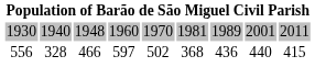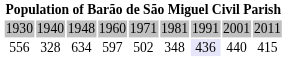1930 | column 5: 1970 -> 1971
1930 | column 7: 1989 -> 1991
556 | column 3: 466 -> 634
556 | column 6: 368 -> 348
556 | column 7: no background -> lavender background
